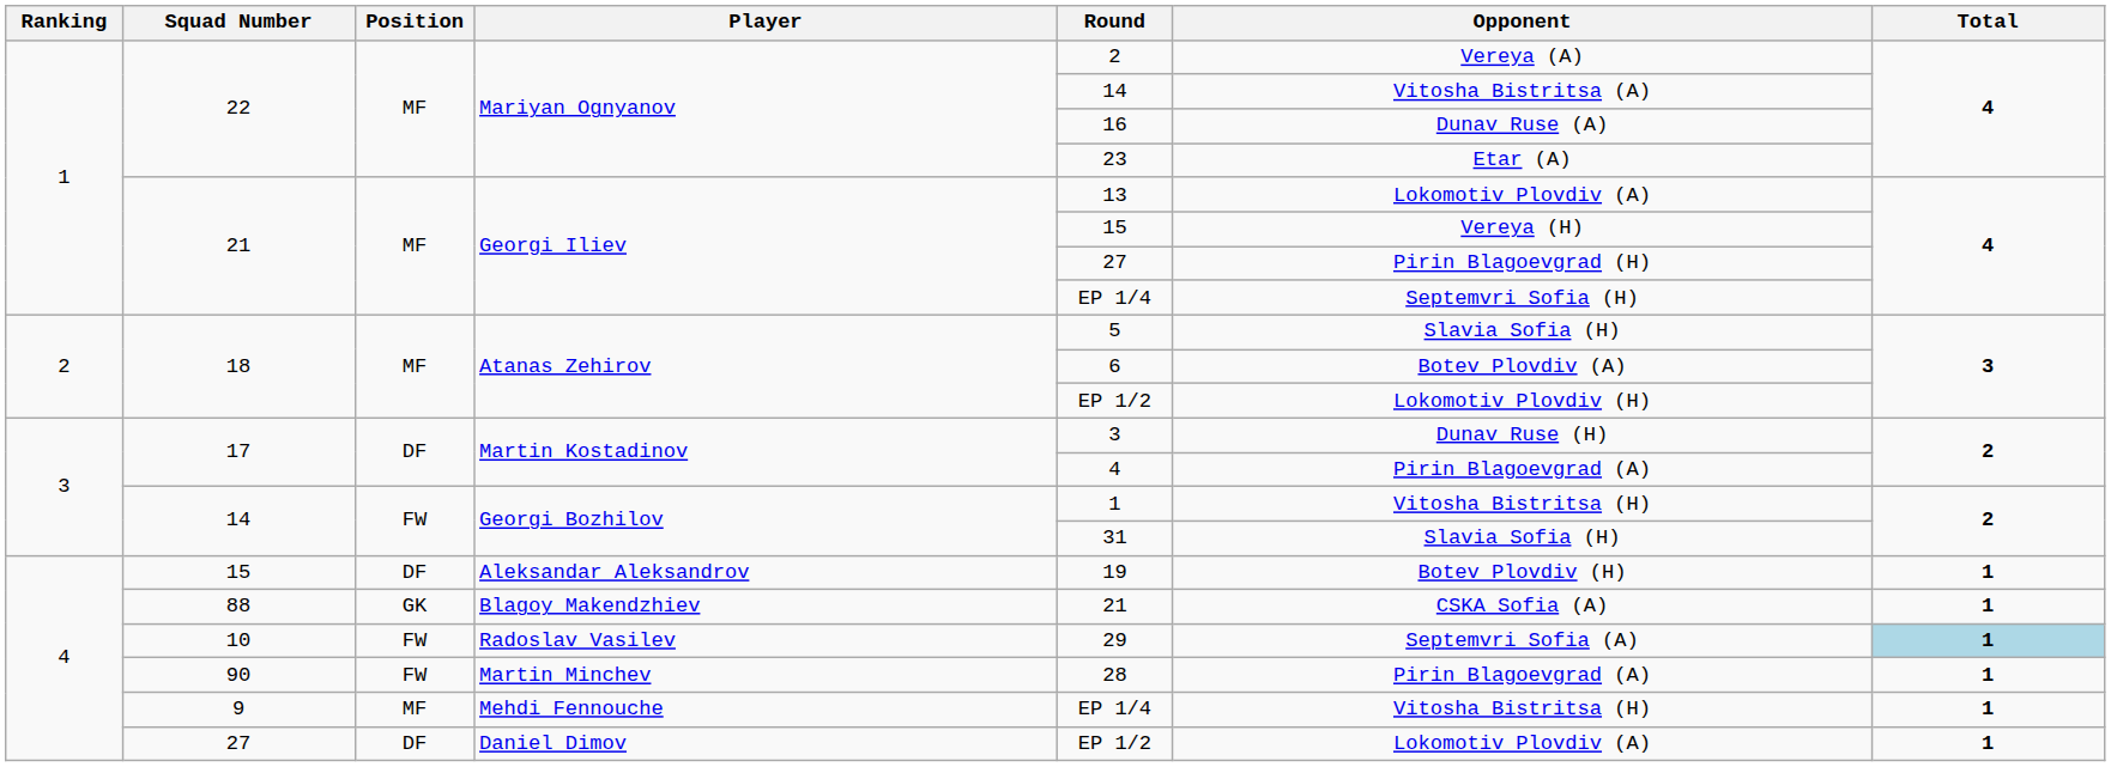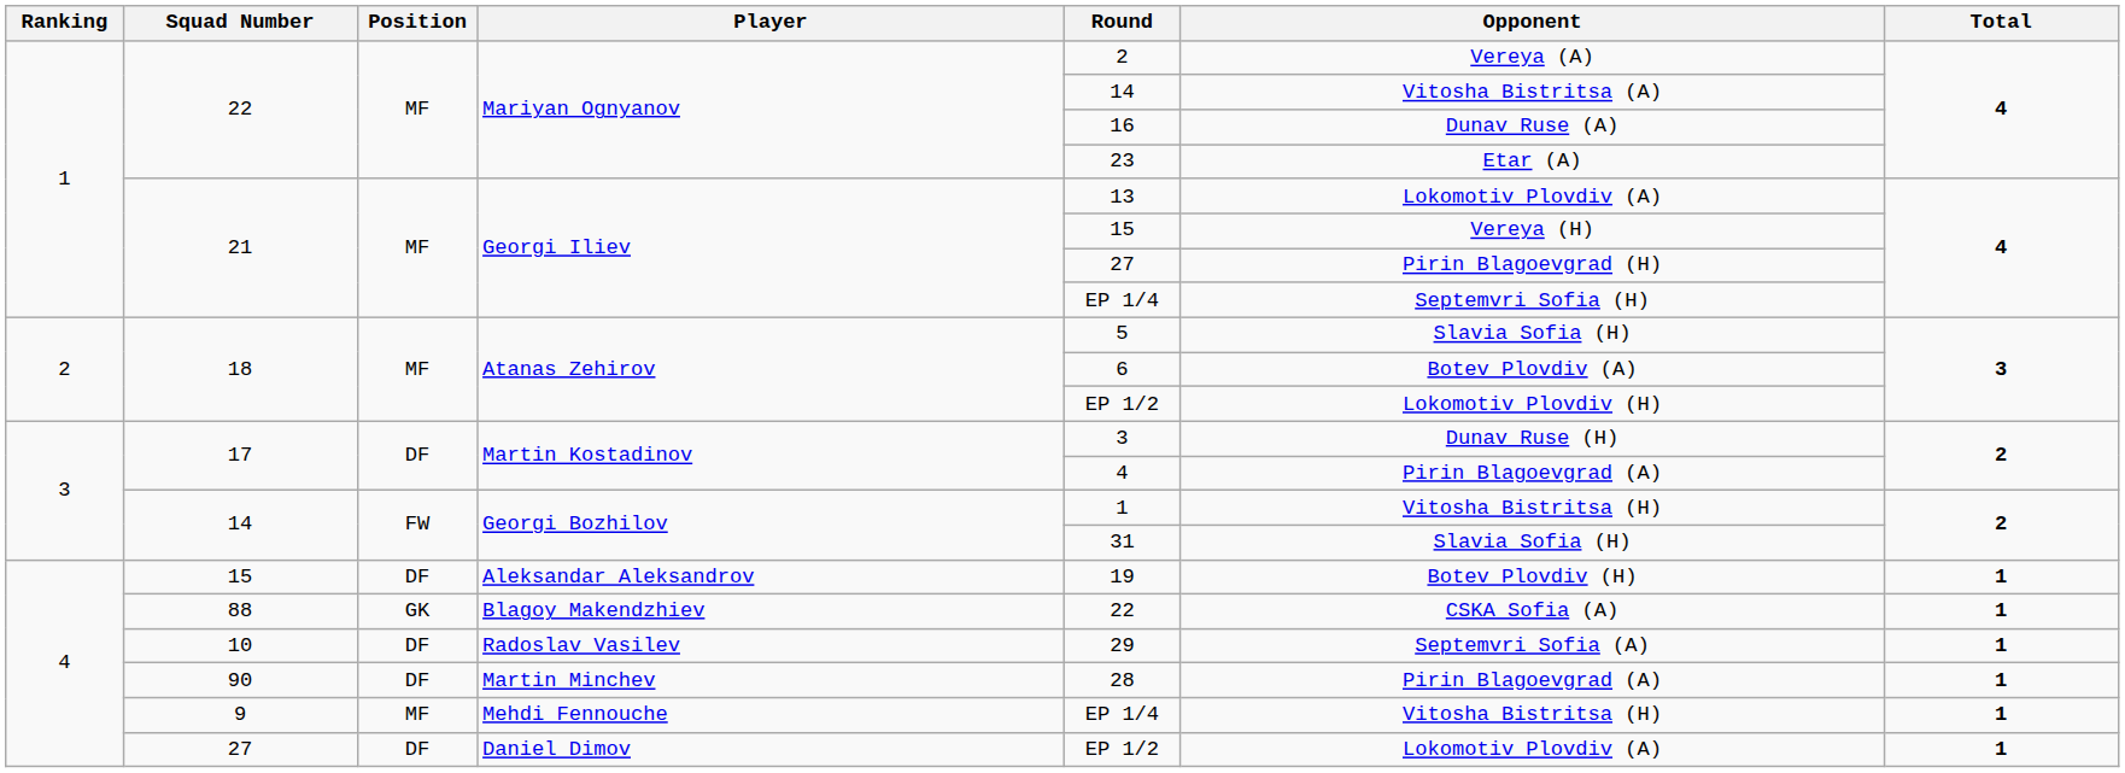88 | Round: 21 -> 22
10 | Position: FW -> DF
10 | Total: lightblue background -> no background
90 | Position: FW -> DF
